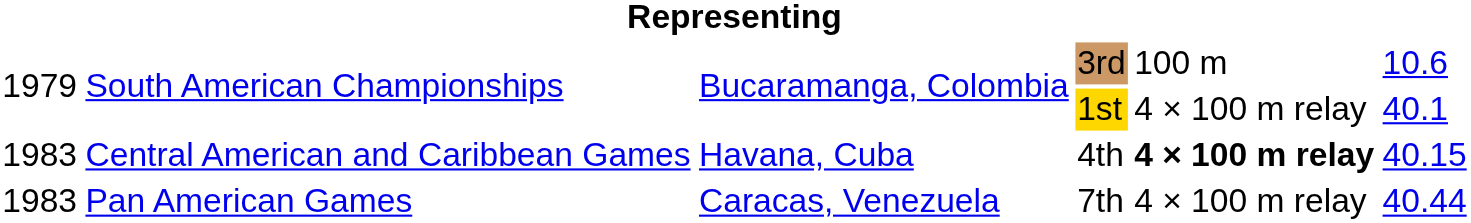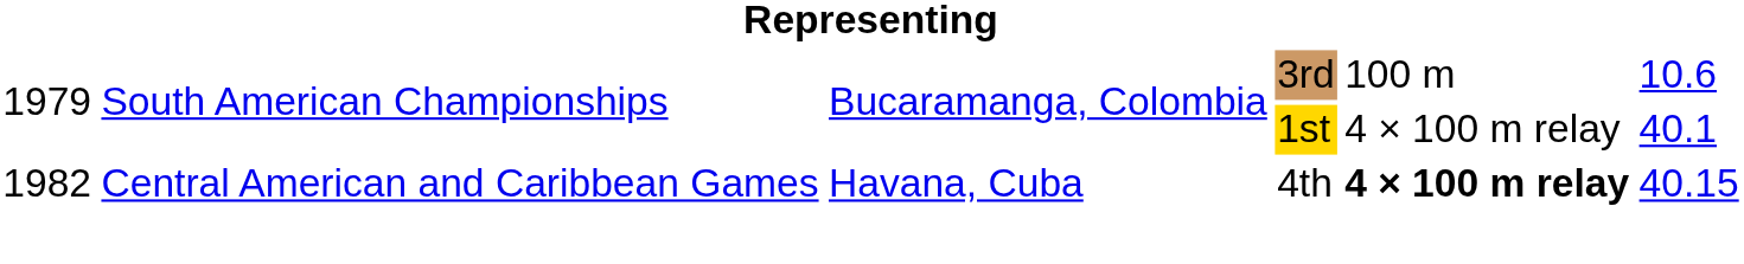4th | column 1: 1983 -> 1982
- row: 1983 | Pan American Games | Caracas, Venezuela | 7th | 4 × 100 m relay | 40.44
